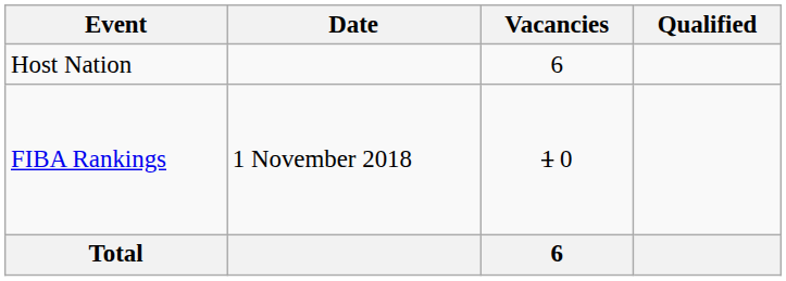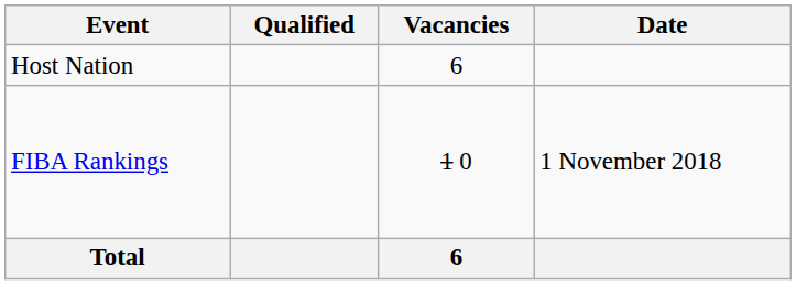columns swapped: Date <-> Qualified
